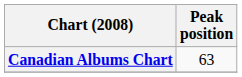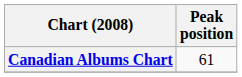Canadian Albums Chart | Peak position: 63 -> 61
